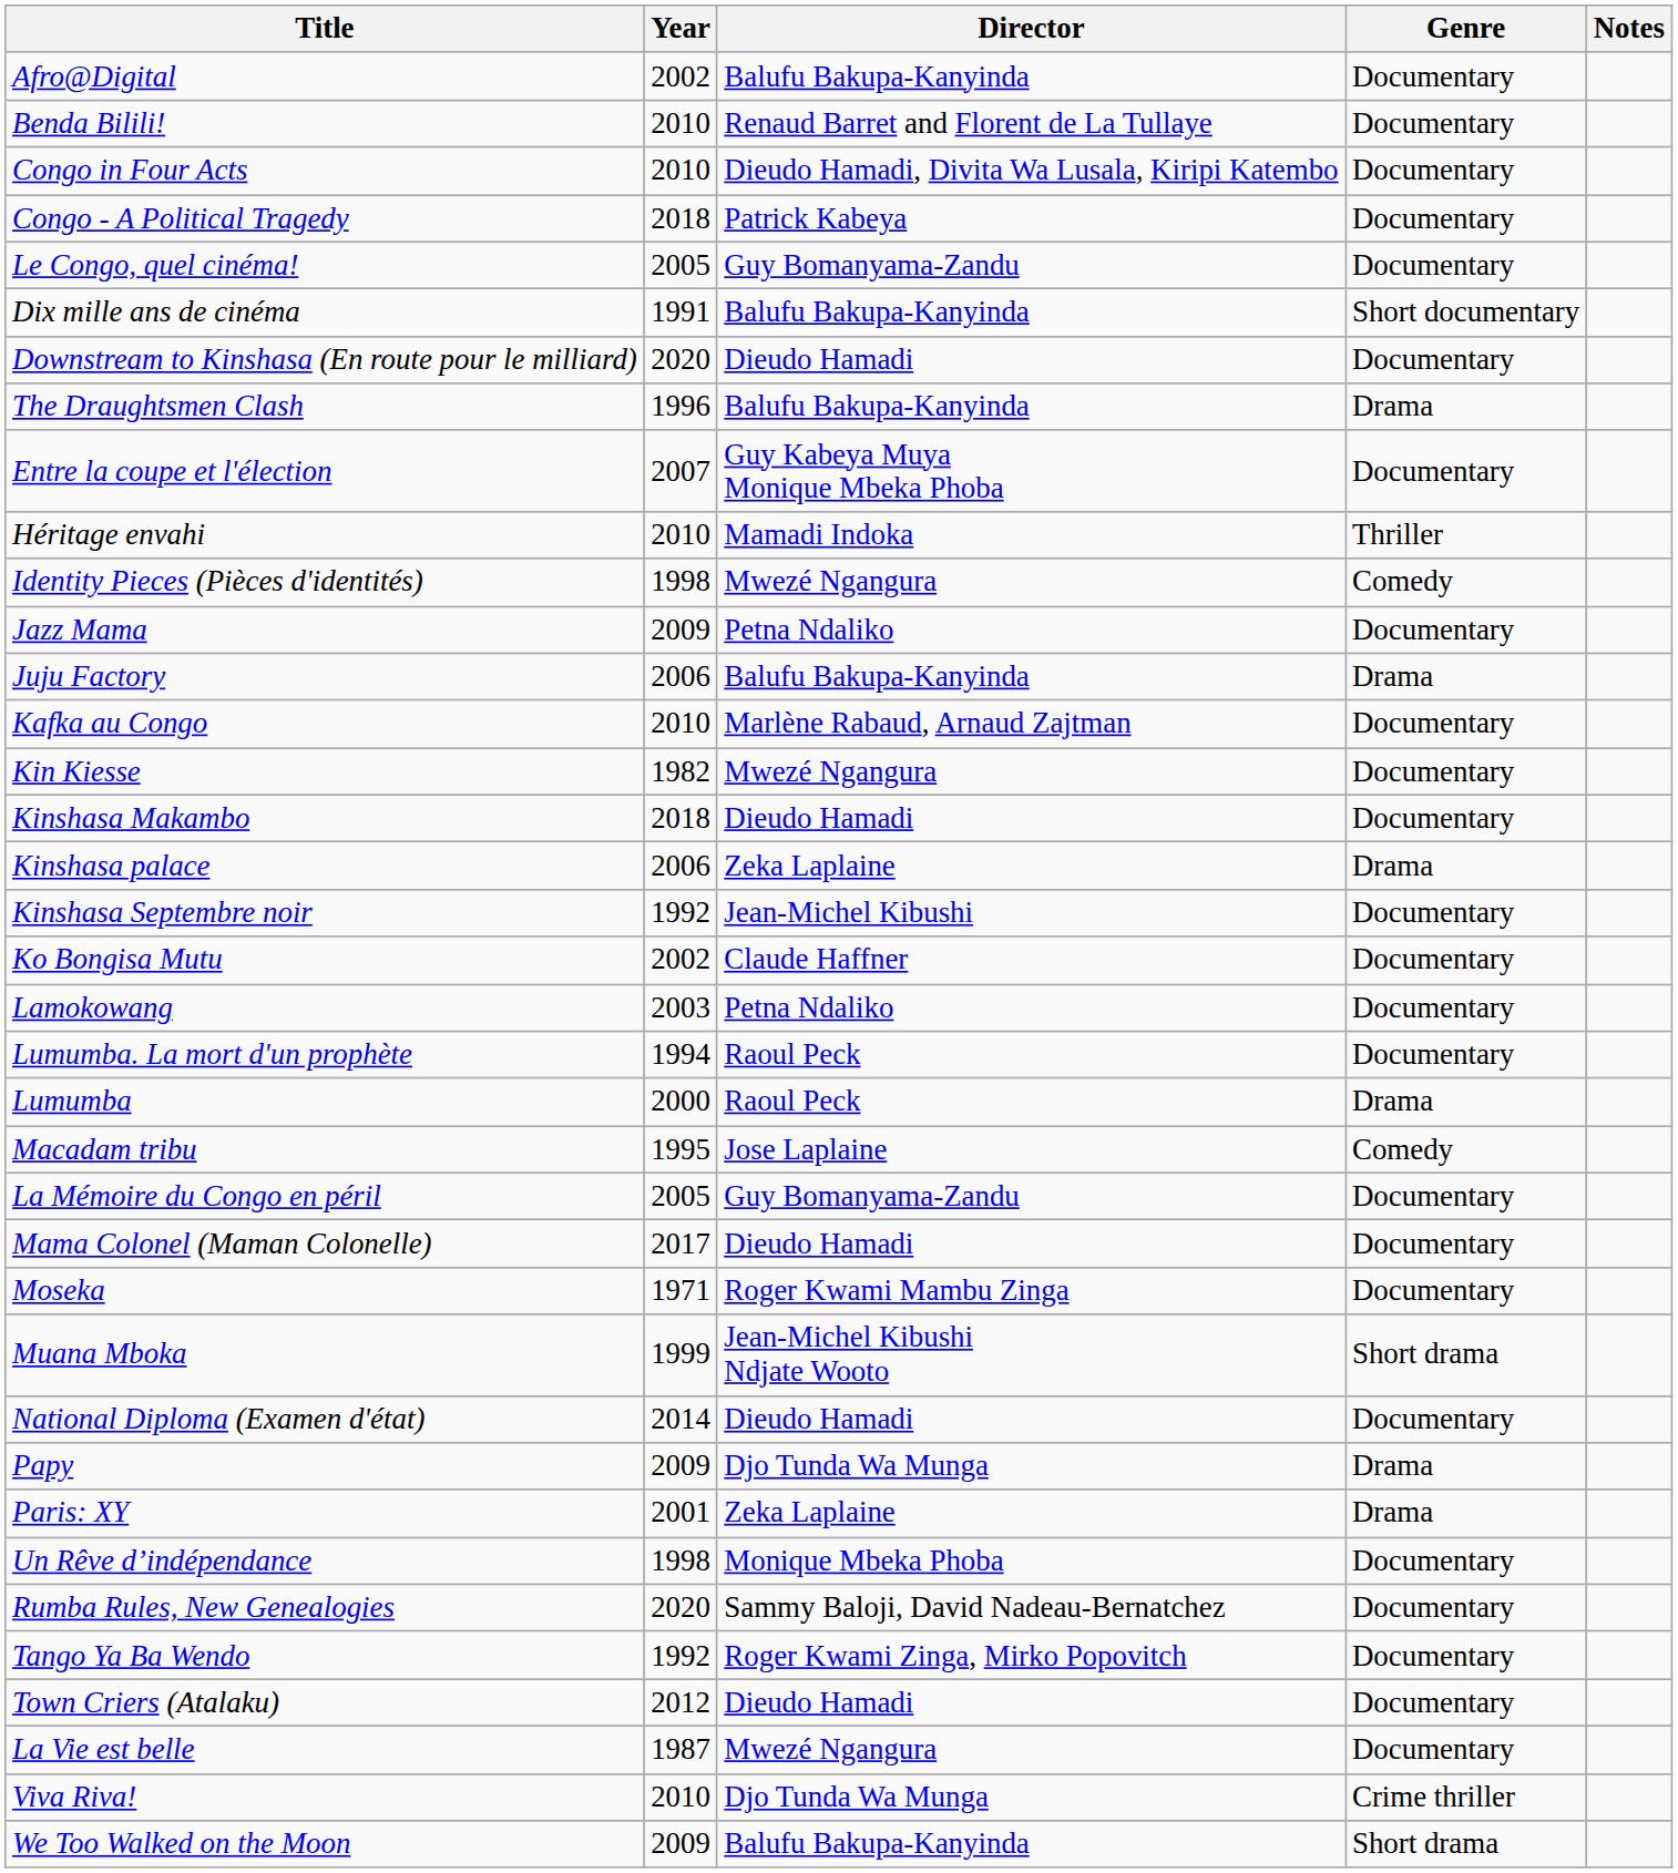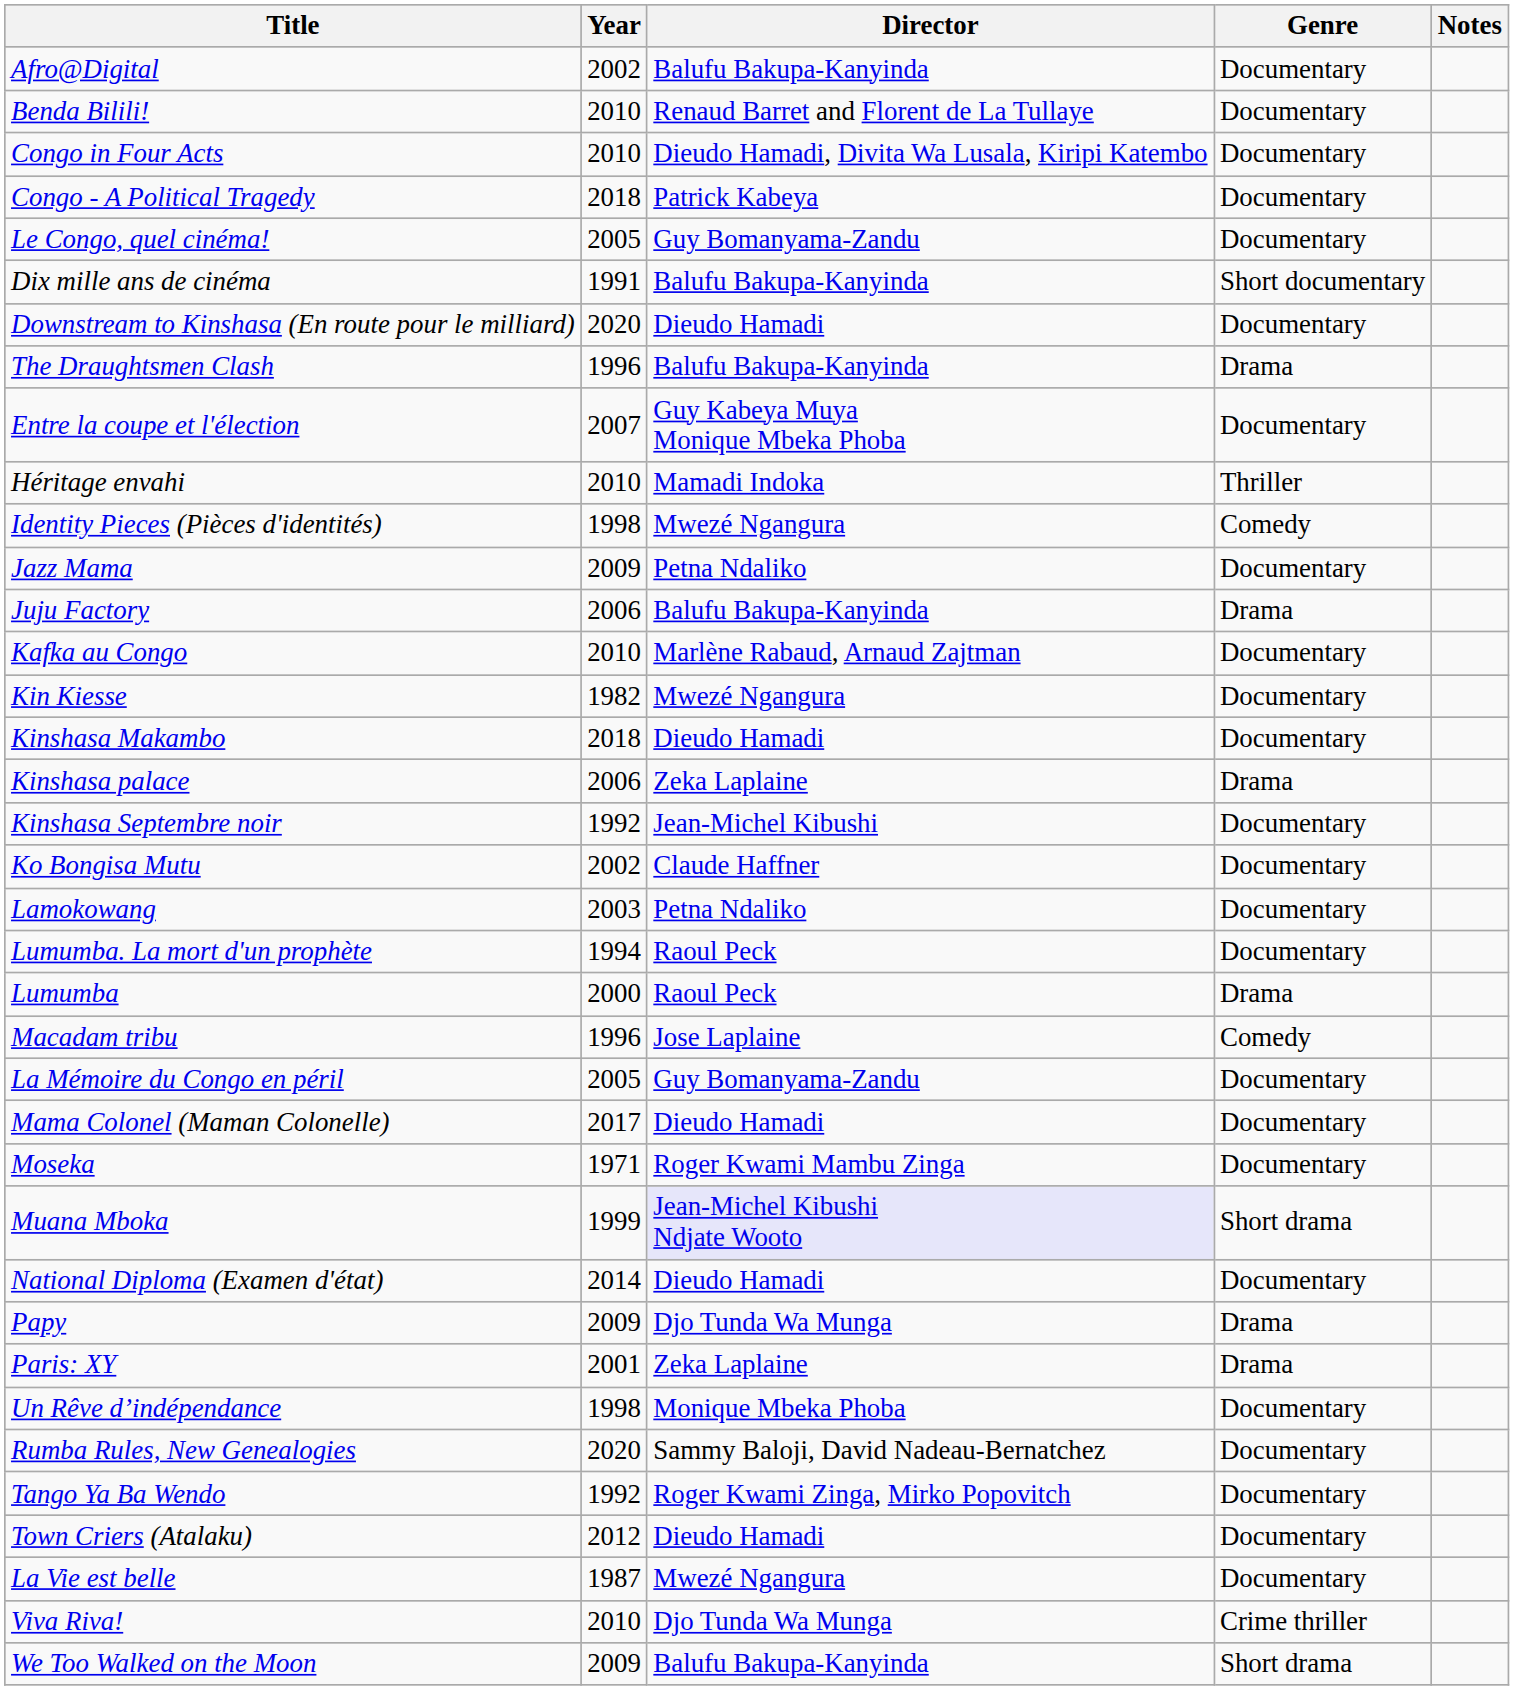Macadam tribu | Year: 1995 -> 1996
Muana Mboka | Director: no background -> lavender background
